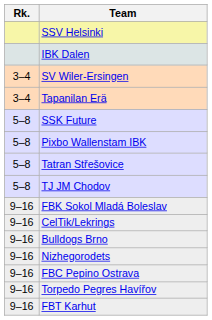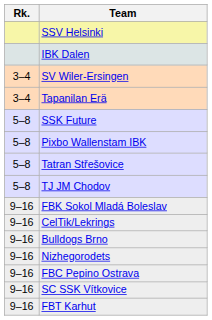- row: 9–16 | Torpedo Pegres Havířov
+ row: 9–16 | SC SSK Vítkovice
